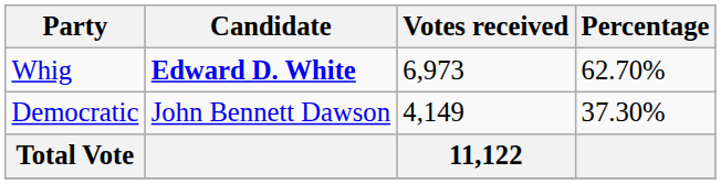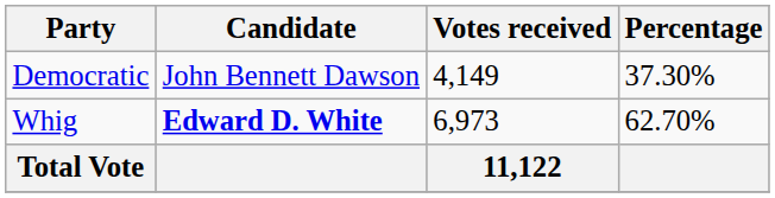rows swapped: Whig <-> Democratic
